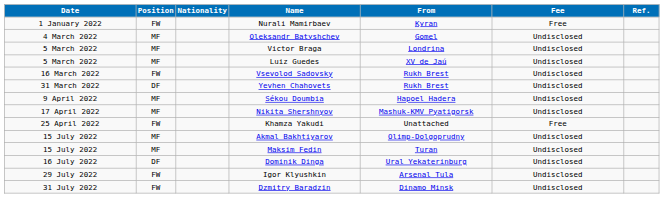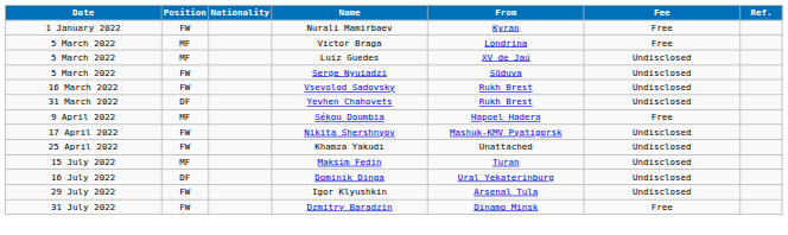- row: 4 March 2022 | MF | Oleksandr Batyshchev | Gomel | Undisclosed
Victor Braga | Fee: Undisclosed -> Free
+ row: 5 March 2022 | FW | Serge Nyuiadzi | Sūduva | Undisclosed
Sékou Doumbia | Fee: Undisclosed -> Free
Nikita Shershnyov | Position: MF -> FW
Khamza Yakudi | Fee: Free -> Undisclosed
- row: 15 July 2022 | MF | Akmal Bakhtiyarov | Olimp-Dolgoprudny | Undisclosed
Dzmitry Baradzin | Fee: Undisclosed -> Free
